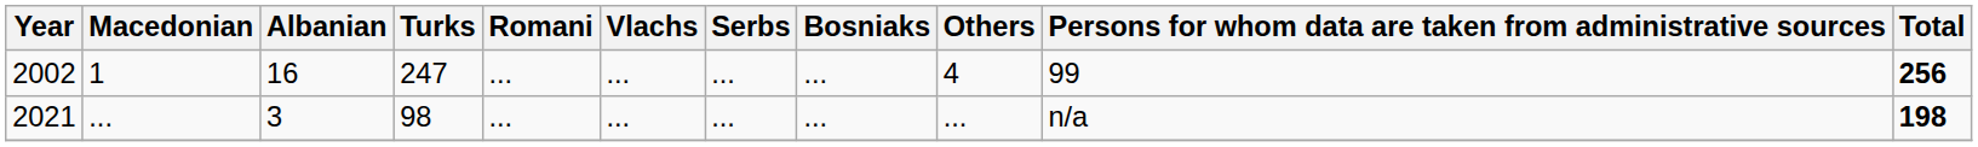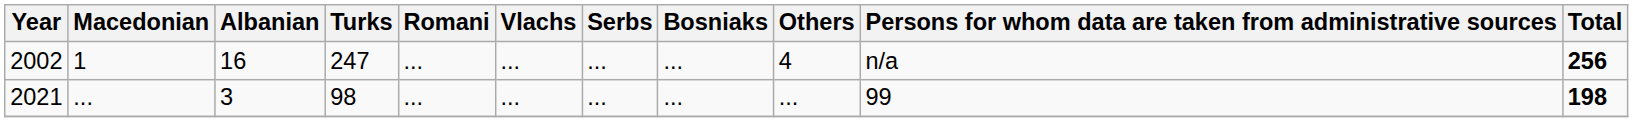2002 | Persons for whom data are taken from administrative sources: 99 -> n/a
2021 | Persons for whom data are taken from administrative sources: n/a -> 99
